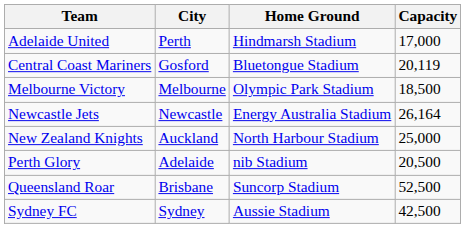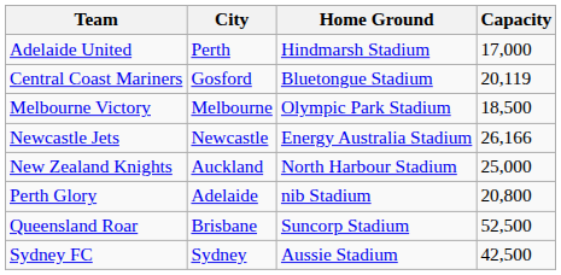Newcastle Jets | Capacity: 26,164 -> 26,166
Perth Glory | Capacity: 20,500 -> 20,800
